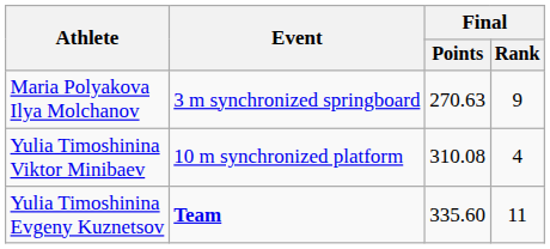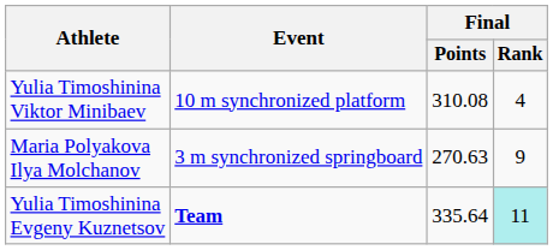rows swapped: Maria Polyakova Ilya Molchanov <-> Yulia Timoshinina Viktor Minibaev
Yulia Timoshinina Evgeny Kuznetsov | Final / Points: 335.60 -> 335.64
Yulia Timoshinina Evgeny Kuznetsov | Final / Rank: no background -> paleturquoise background
